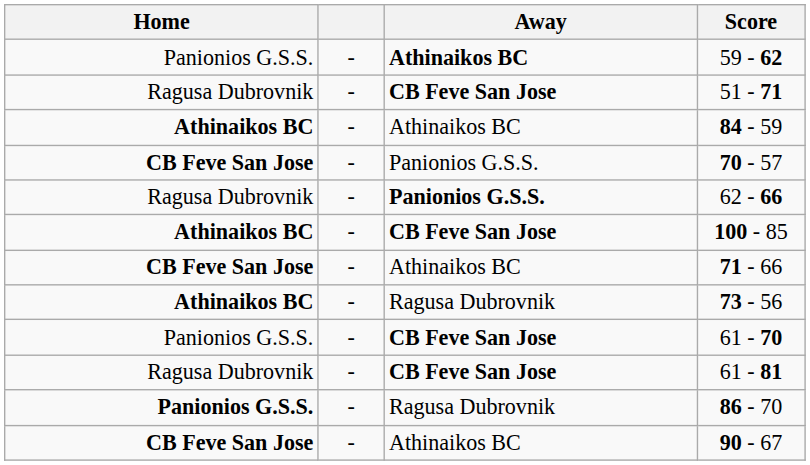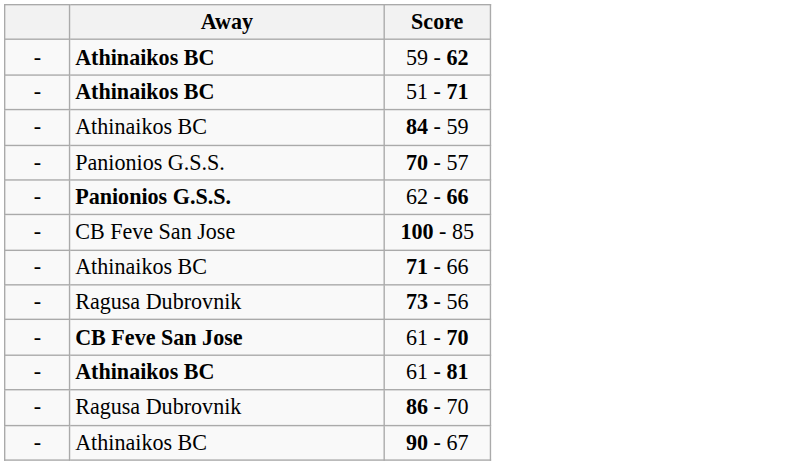- column: Home | Panionios G.S.S. | Ragusa Dubrovnik | Athinaikos BC | CB Feve San Jose | Ragusa Dubrovnik | Athinaikos BC | CB Feve San Jose | Athinaikos BC | Panionios G.S.S. | Ragusa Dubrovnik | Panionios G.S.S. | CB Feve San Jose
51 - 71 | Away: CB Feve San Jose -> Athinaikos BC
100 - 85 | Away: bold -> normal
61 - 81 | Away: CB Feve San Jose -> Athinaikos BC
